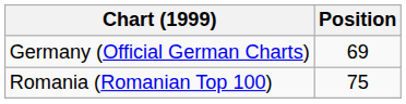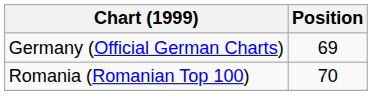Romania (Romanian Top 100) | Position: 75 -> 70
